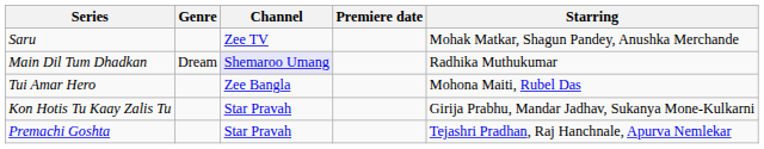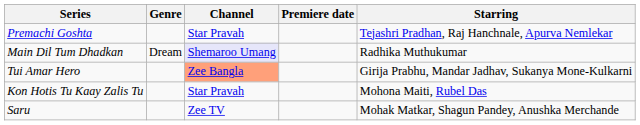rows swapped: Premachi Goshta <-> Saru
Tui Amar Hero | Channel: no background -> lightsalmon background
Tui Amar Hero | Starring: Mohona Maiti, Rubel Das -> Girija Prabhu, Mandar Jadhav, Sukanya Mone-Kulkarni
Kon Hotis Tu Kaay Zalis Tu | Starring: Girija Prabhu, Mandar Jadhav, Sukanya Mone-Kulkarni -> Mohona Maiti, Rubel Das
